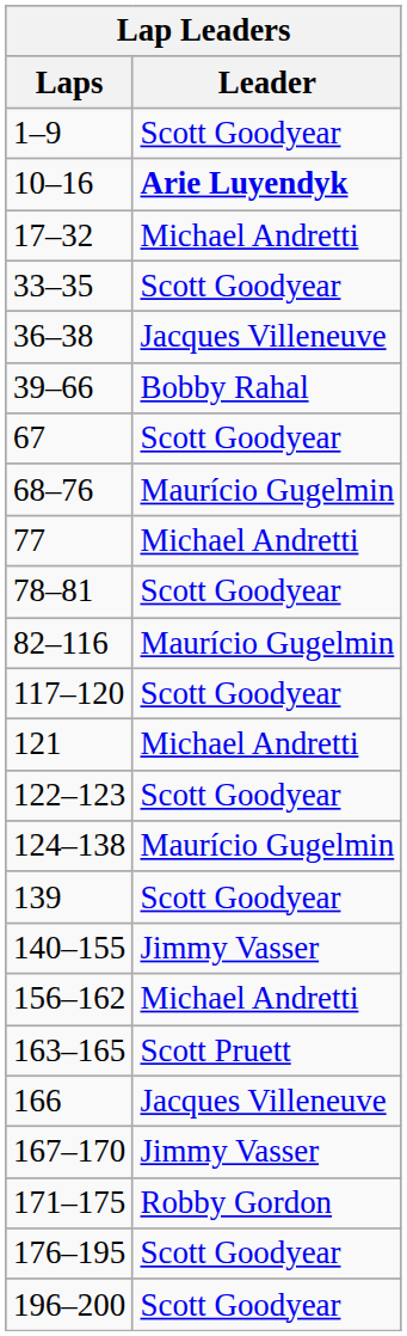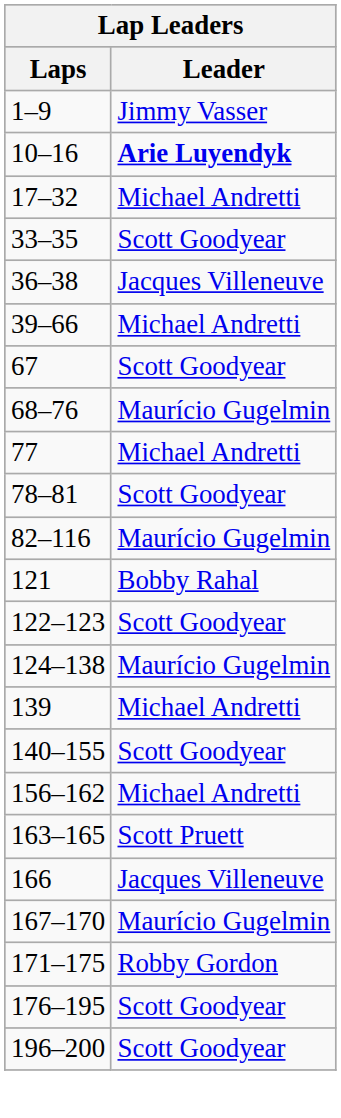1–9 | Leader: Scott Goodyear -> Jimmy Vasser
39–66 | Leader: Bobby Rahal -> Michael Andretti
- row: 117–120 | Scott Goodyear
121 | Leader: Michael Andretti -> Bobby Rahal
139 | Leader: Scott Goodyear -> Michael Andretti
140–155 | Leader: Jimmy Vasser -> Scott Goodyear
167–170 | Leader: Jimmy Vasser -> Maurício Gugelmin
